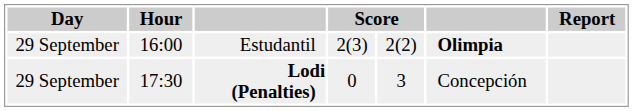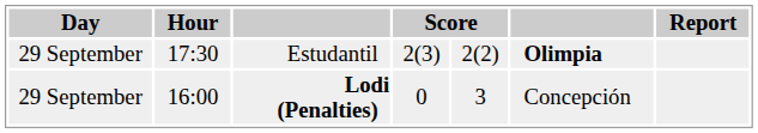Estudantil | Hour: 16:00 -> 17:30
Lodi (Penalties) | Hour: 17:30 -> 16:00
